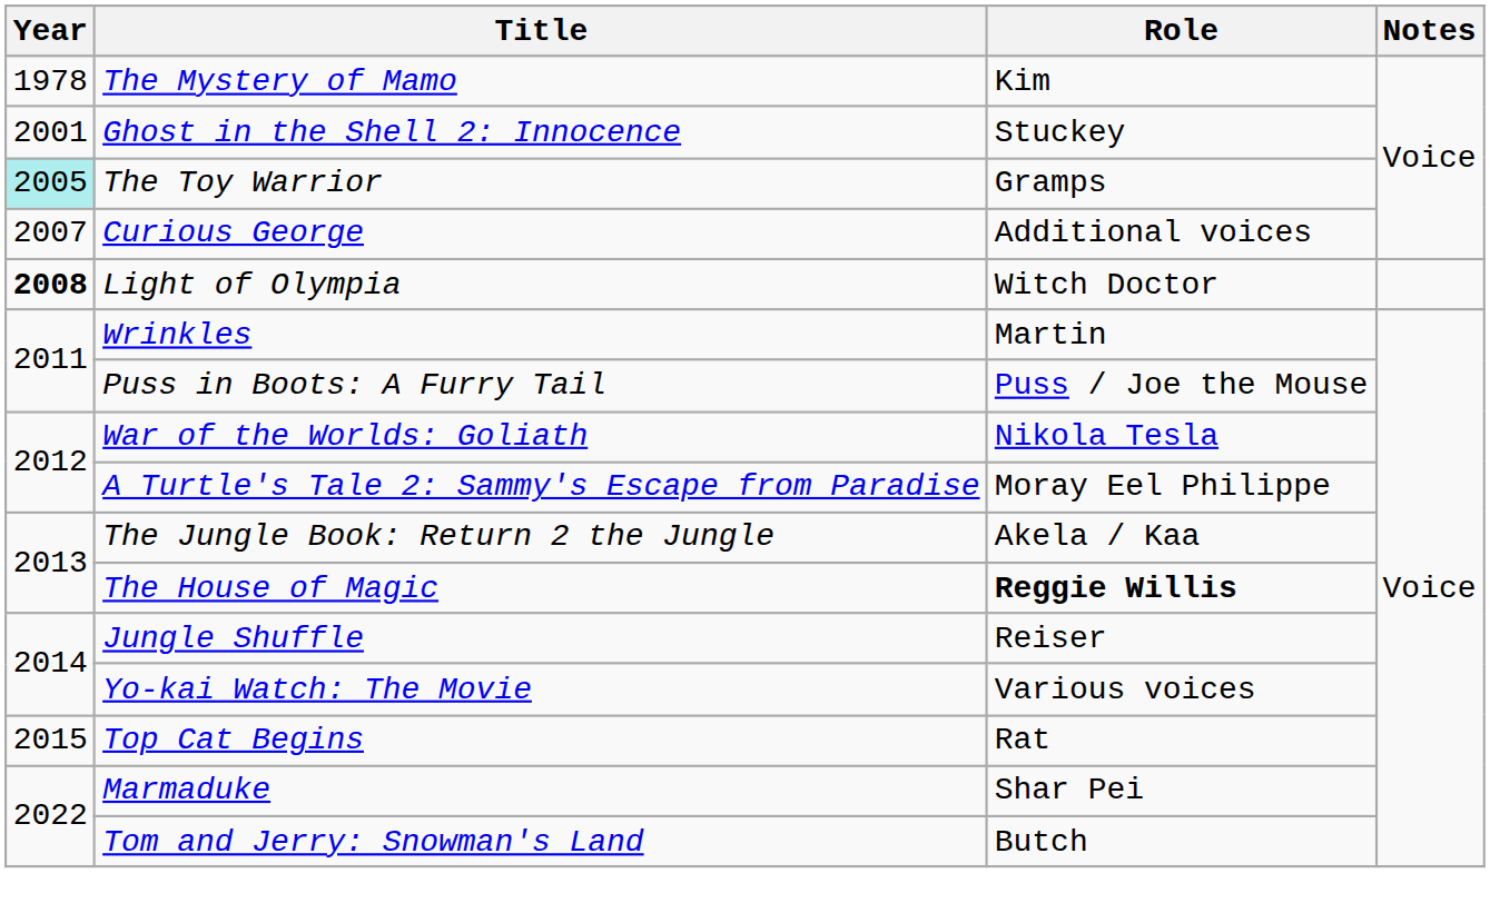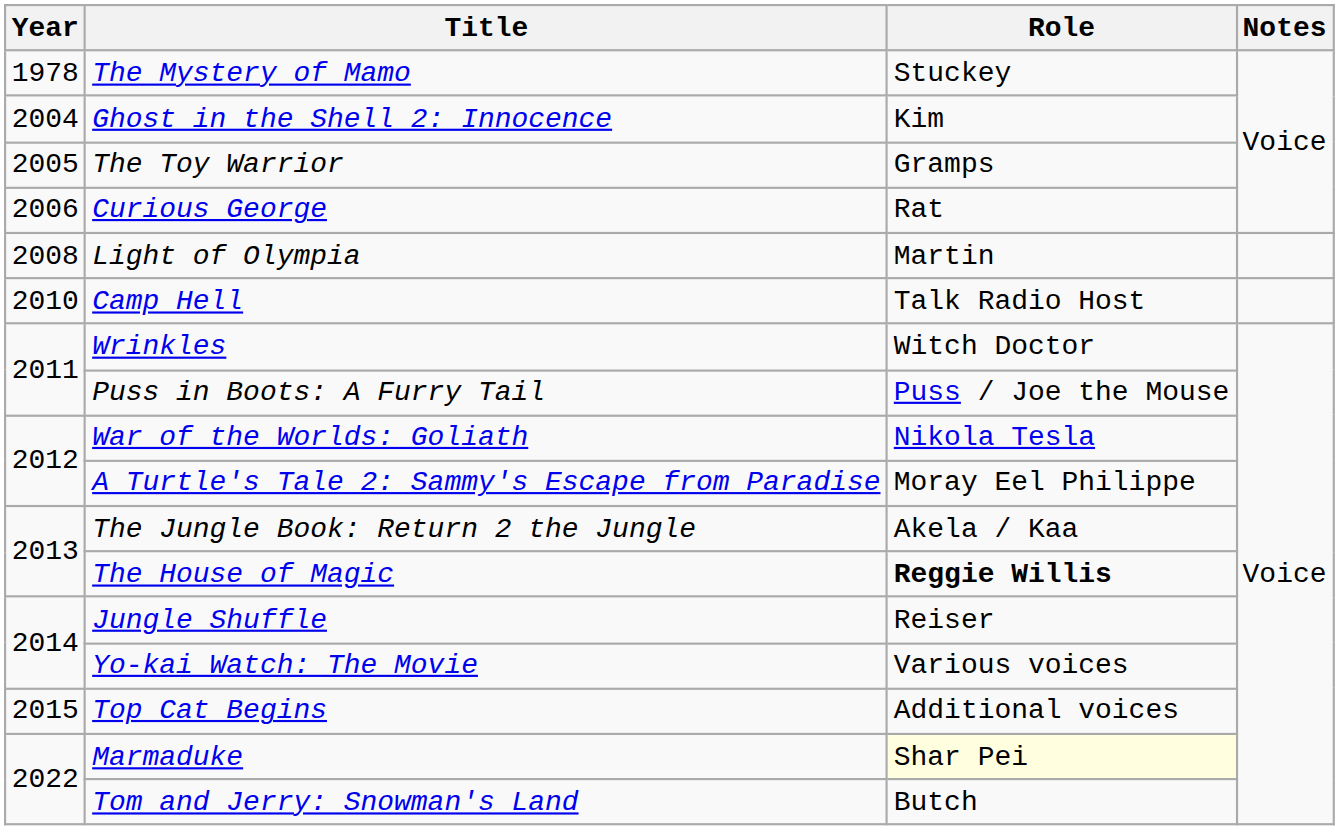The Mystery of Mamo | Role: Kim -> Stuckey
Ghost in the Shell 2: Innocence | Year: 2001 -> 2004
Ghost in the Shell 2: Innocence | Role: Stuckey -> Kim
The Toy Warrior | Year: paleturquoise background -> no background
Curious George | Year: 2007 -> 2006
Curious George | Role: Additional voices -> Rat
Light of Olympia | Year: bold -> normal
Light of Olympia | Role: Witch Doctor -> Martin
+ row: 2010 | Camp Hell | Talk Radio Host
Wrinkles | Role: Martin -> Witch Doctor
Top Cat Begins | Role: Rat -> Additional voices
Marmaduke | Role: no background -> lightyellow background
